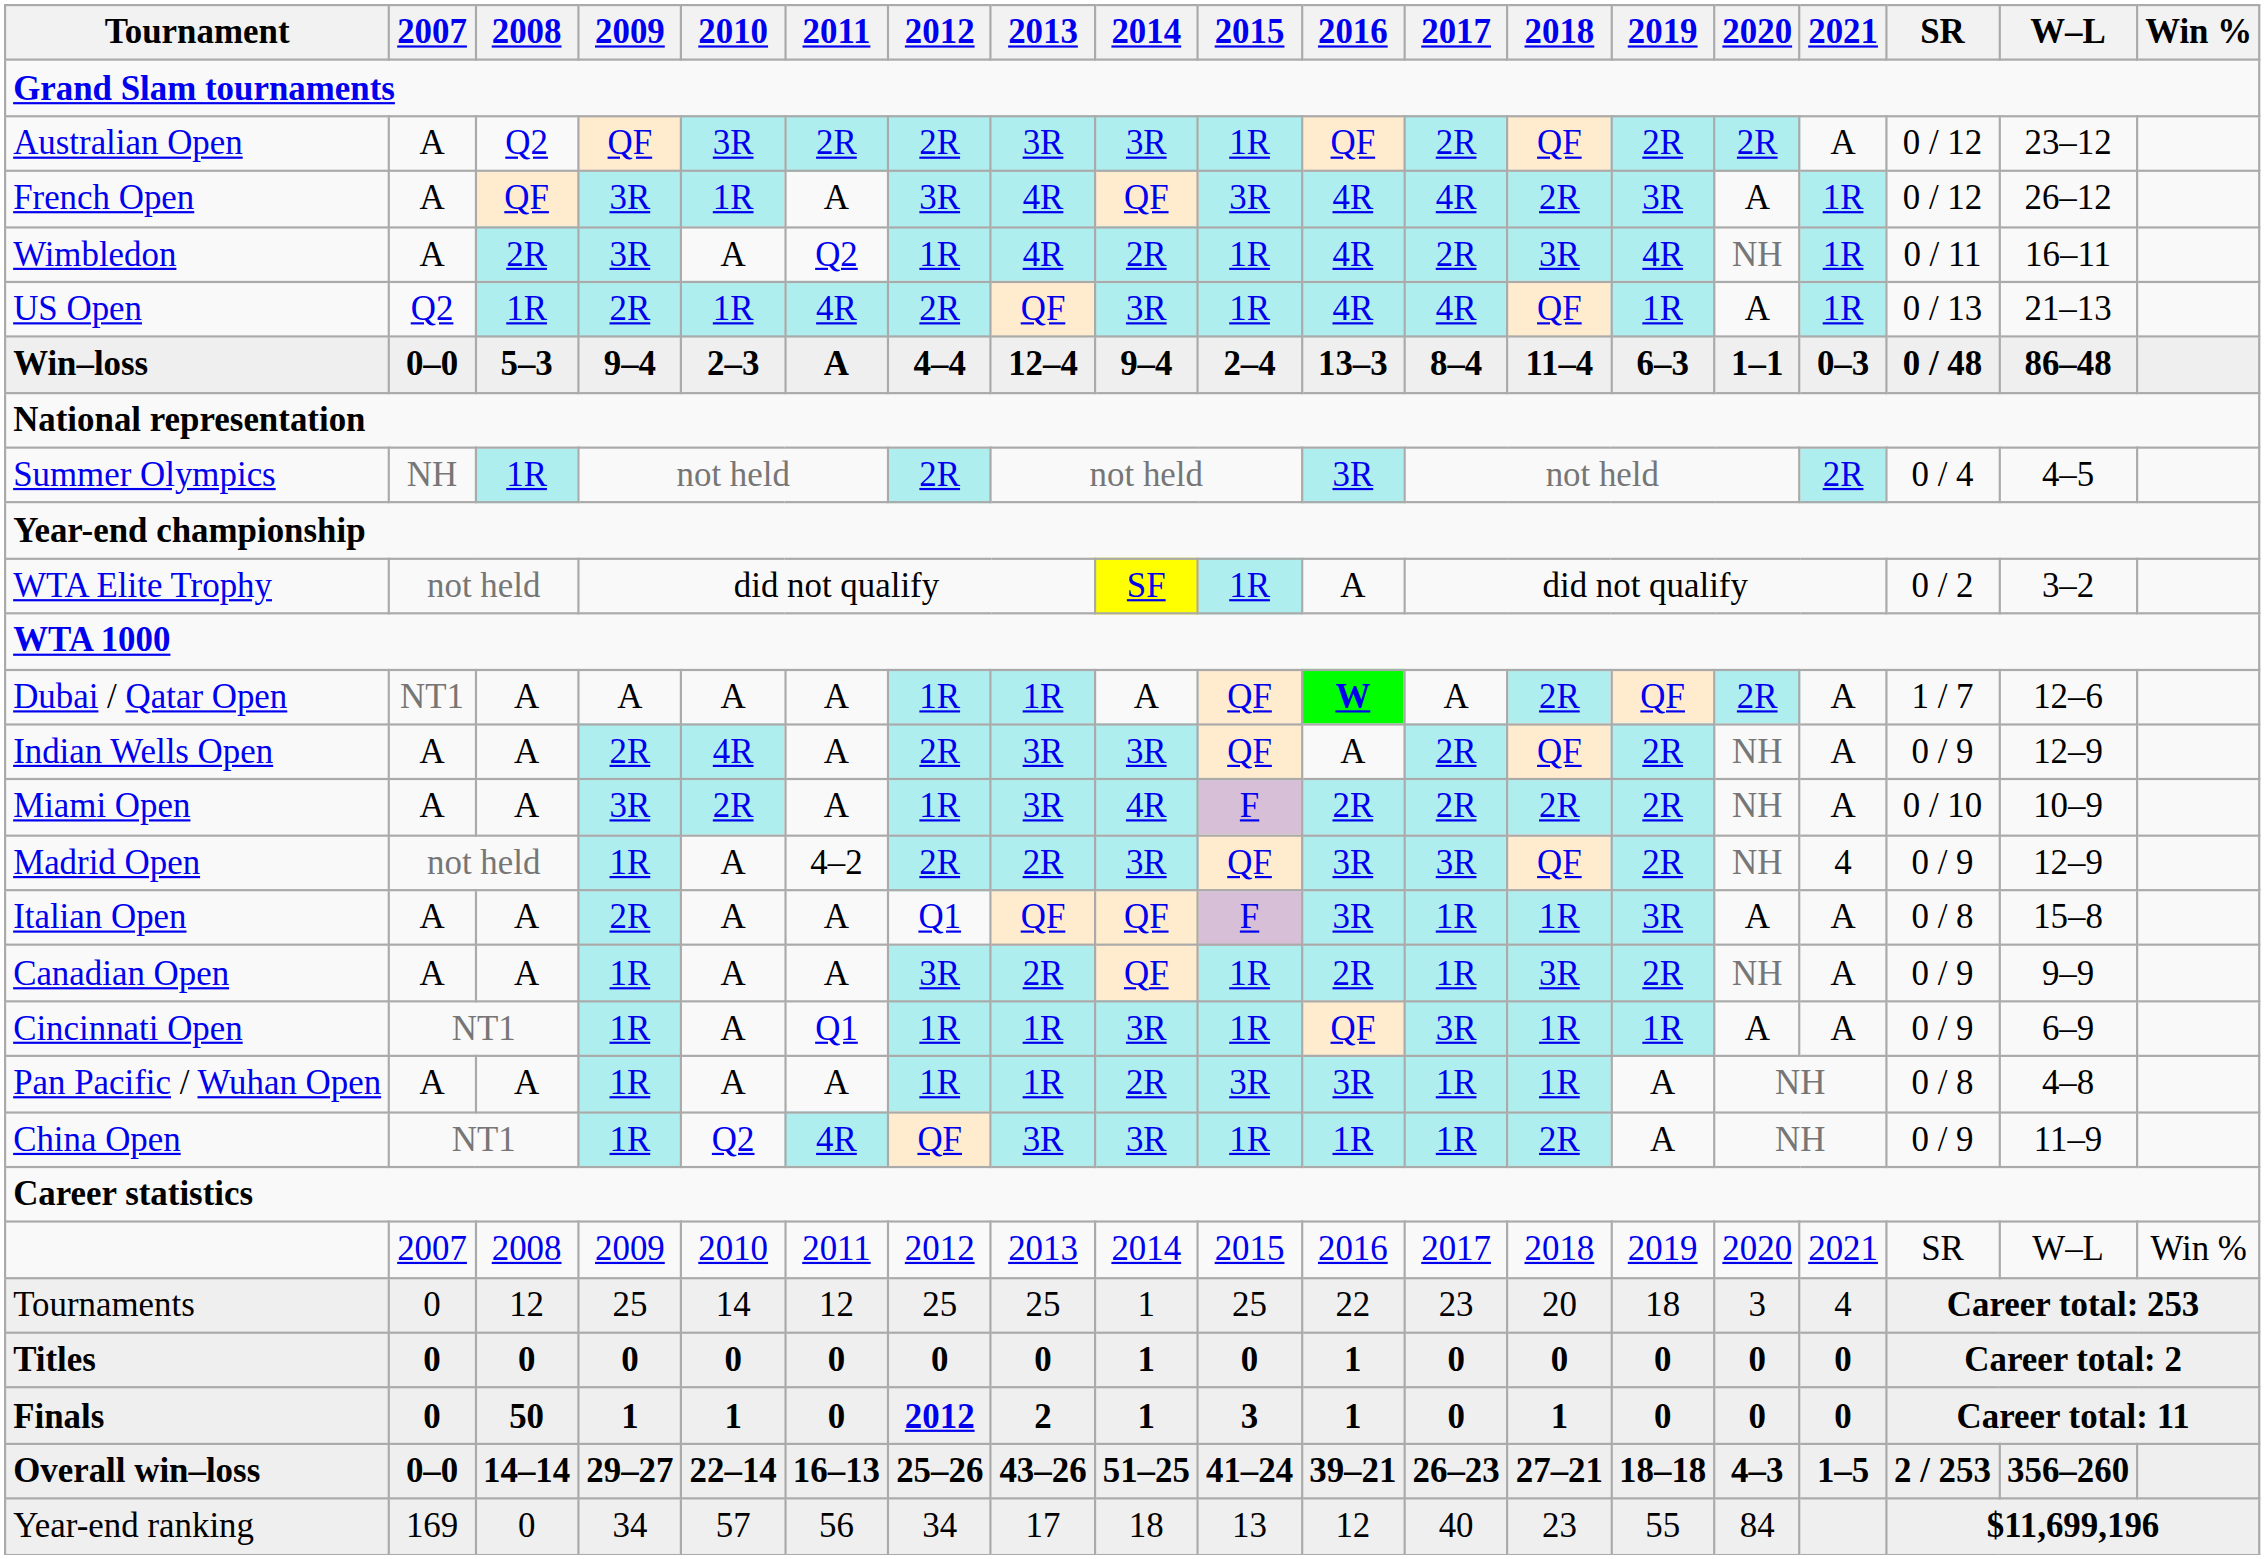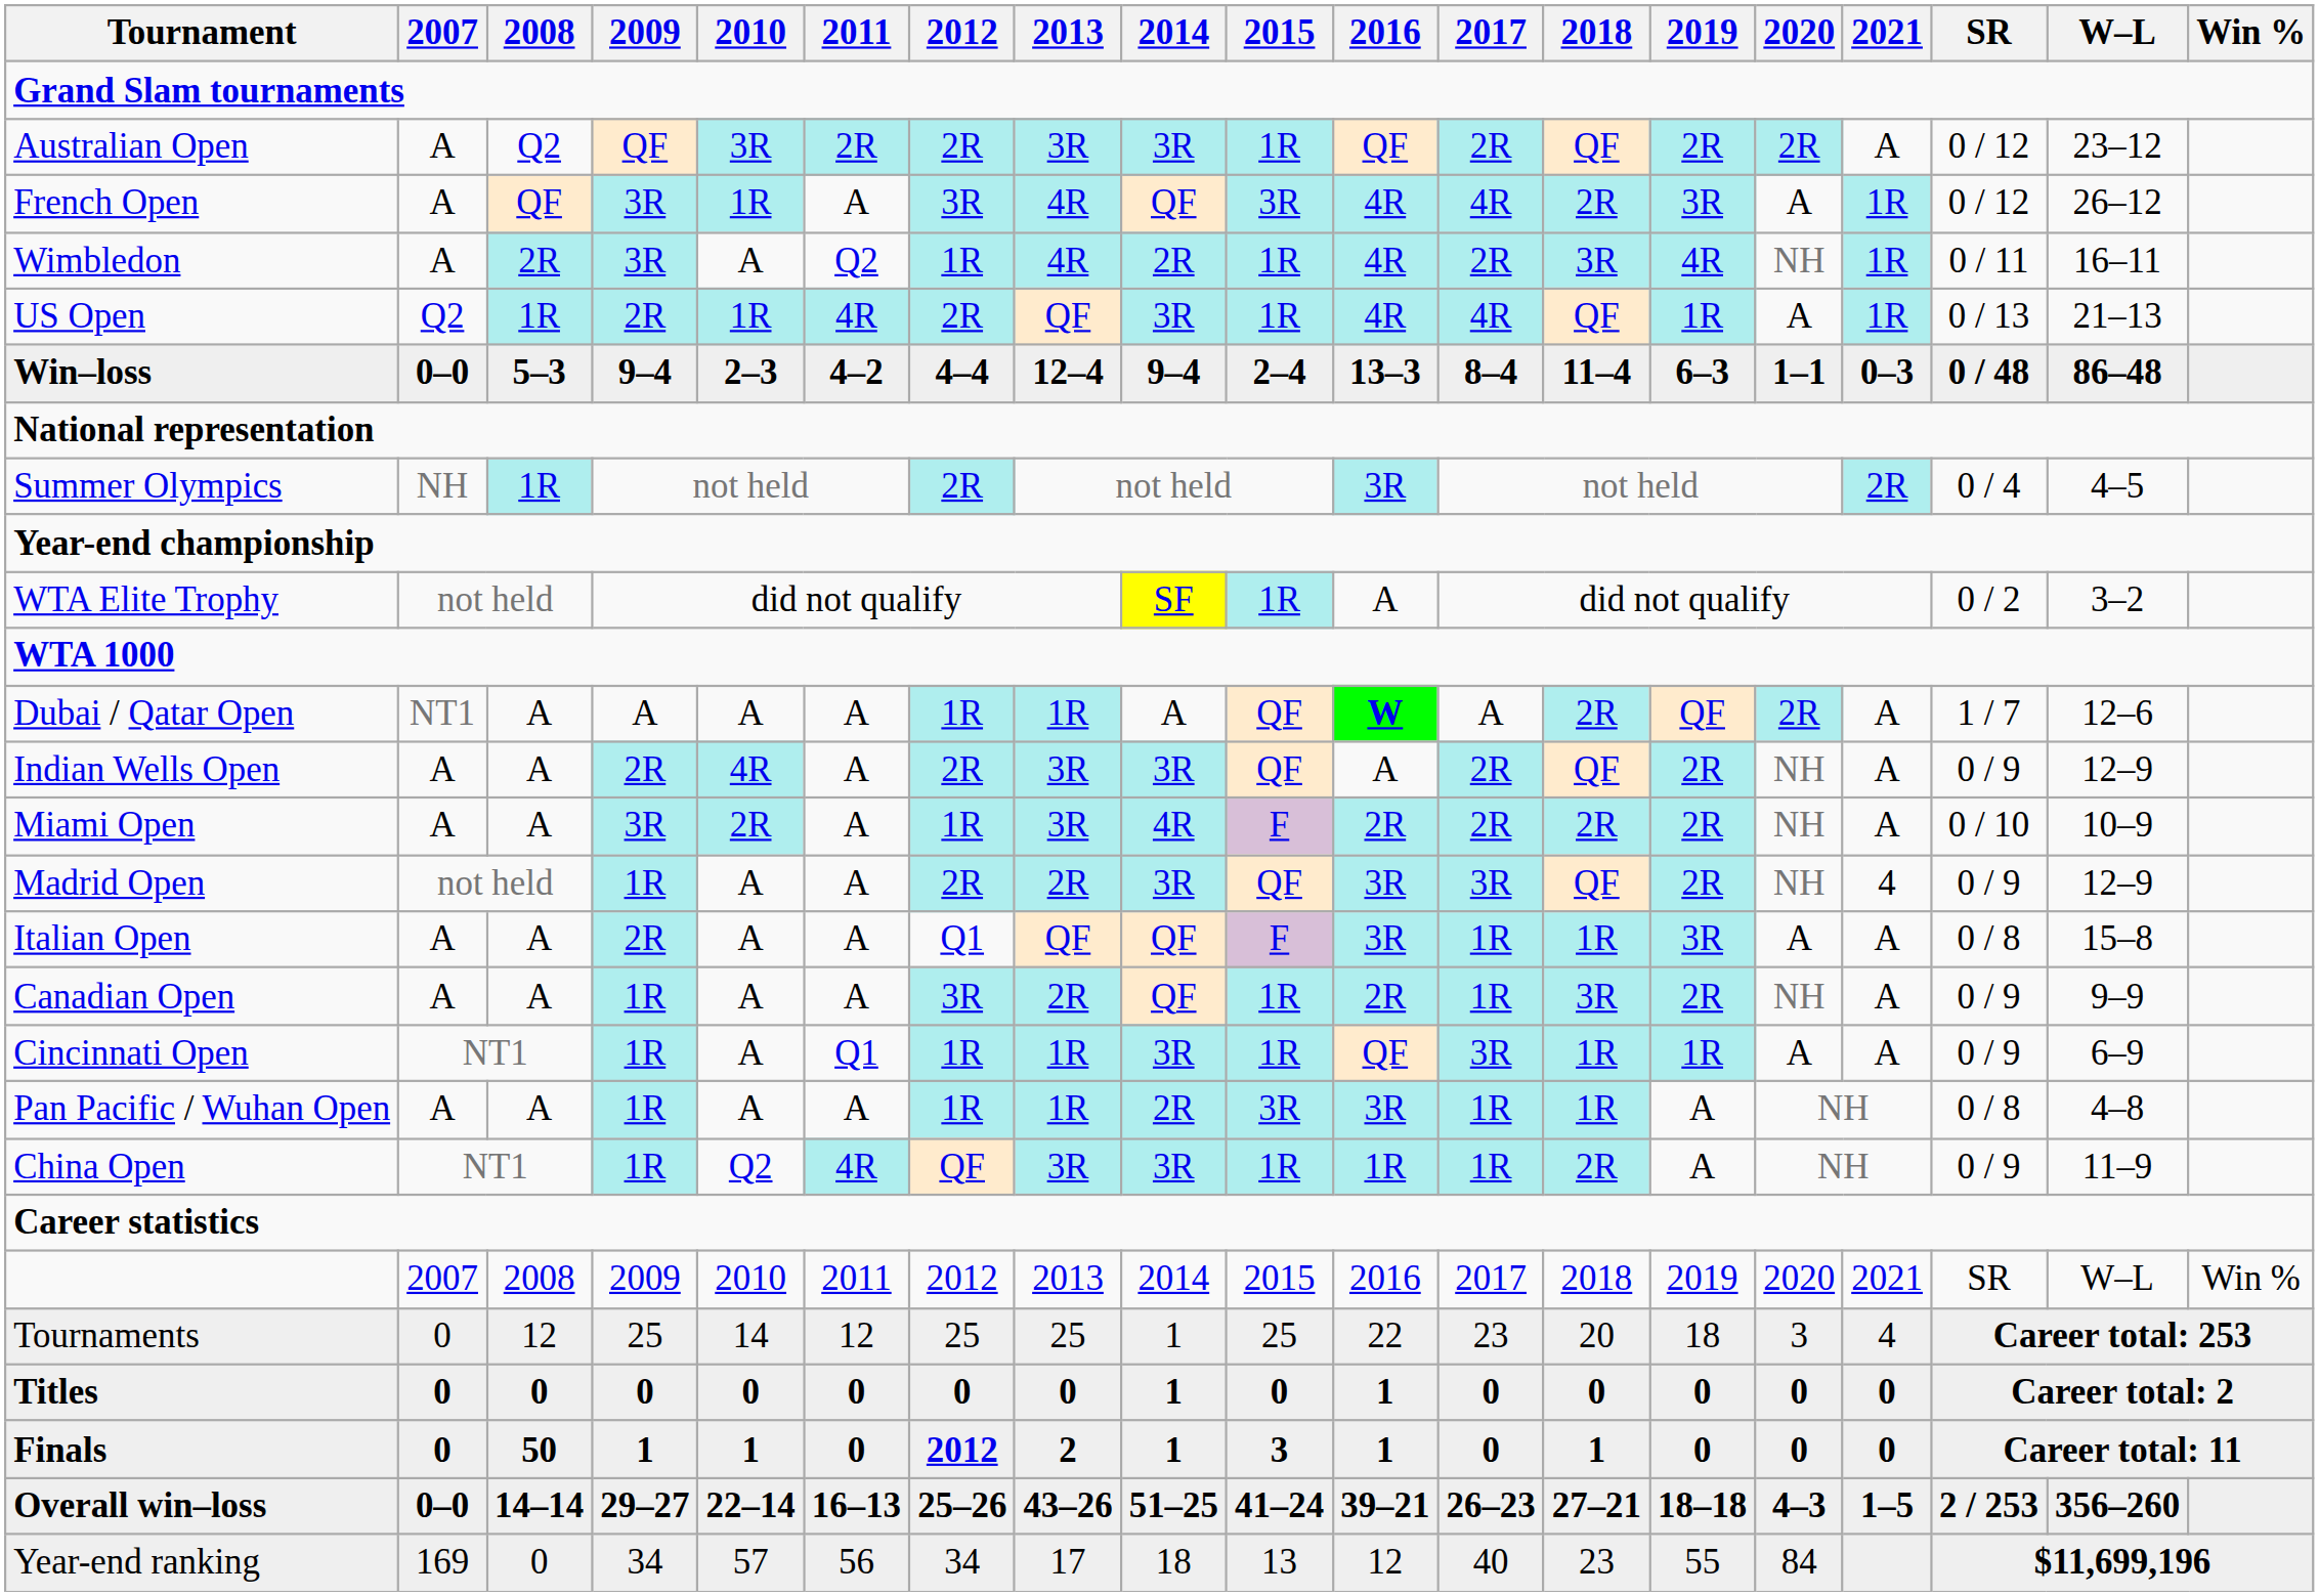Win–loss | 2011: A -> 4–2
Madrid Open | 2011: 4–2 -> A
